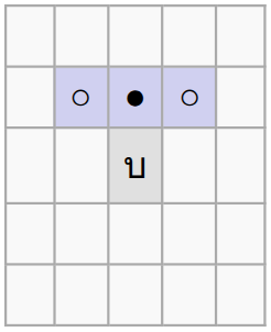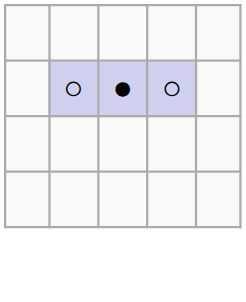- row: บ
